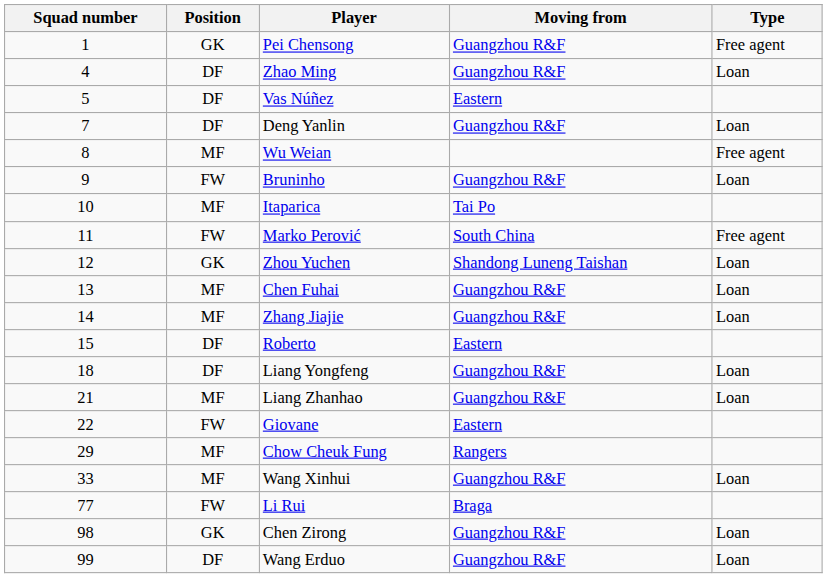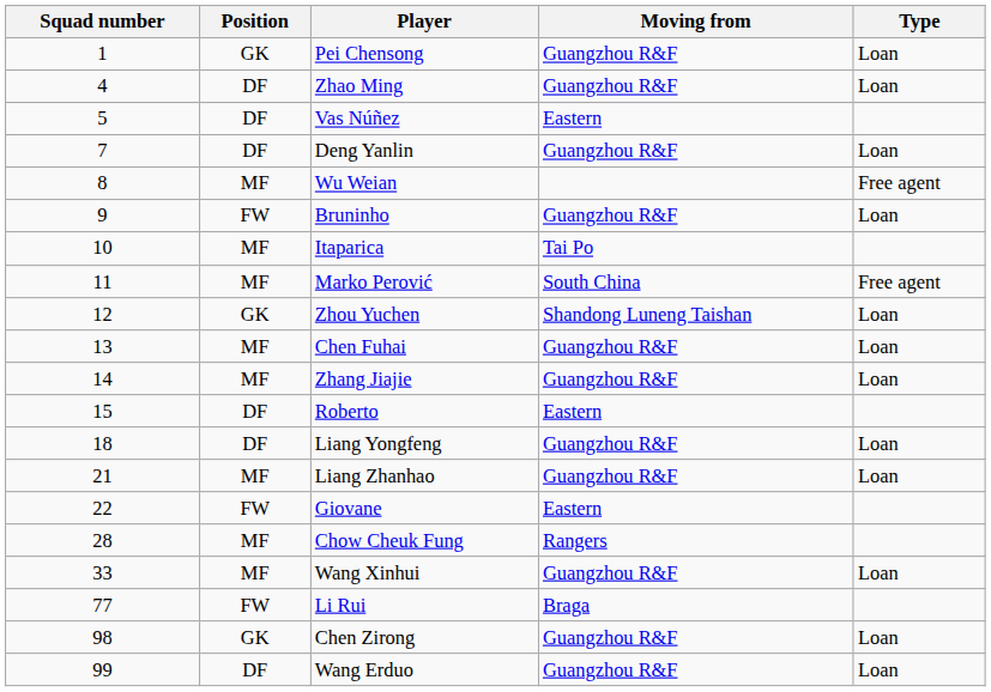Pei Chensong | Type: Free agent -> Loan
Marko Perović | Position: FW -> MF
Chow Cheuk Fung | Squad number: 29 -> 28
